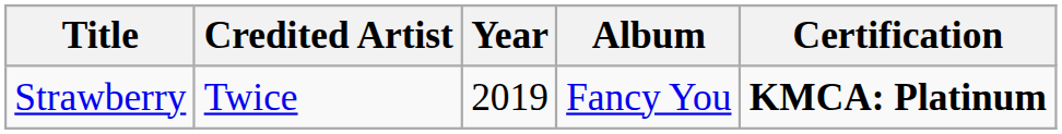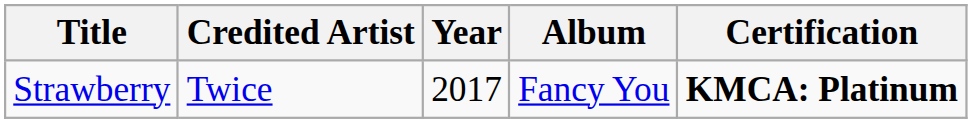Strawberry | Year: 2019 -> 2017
